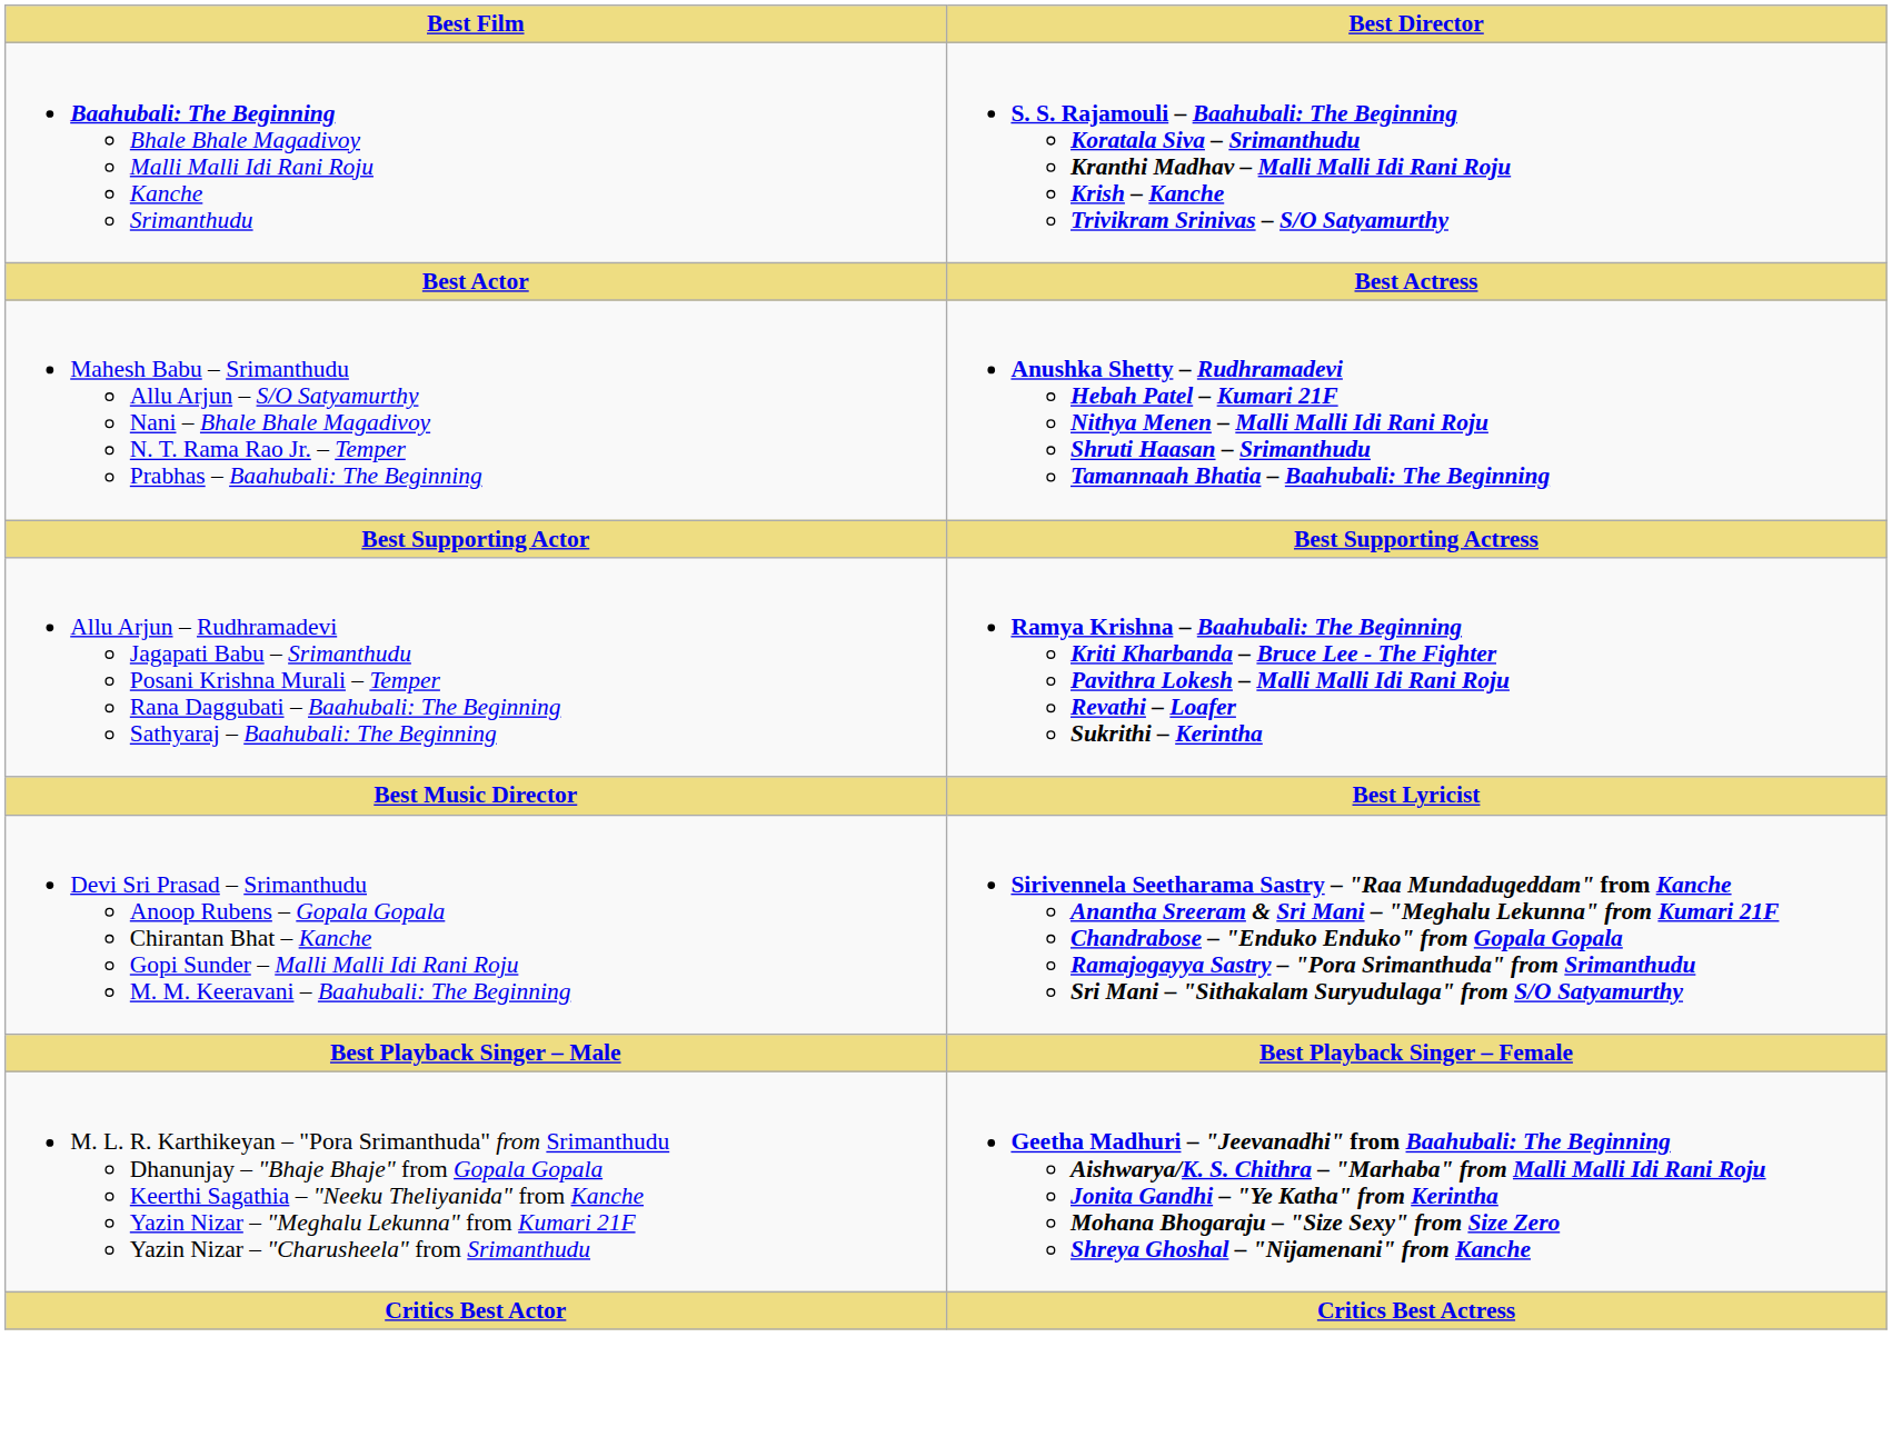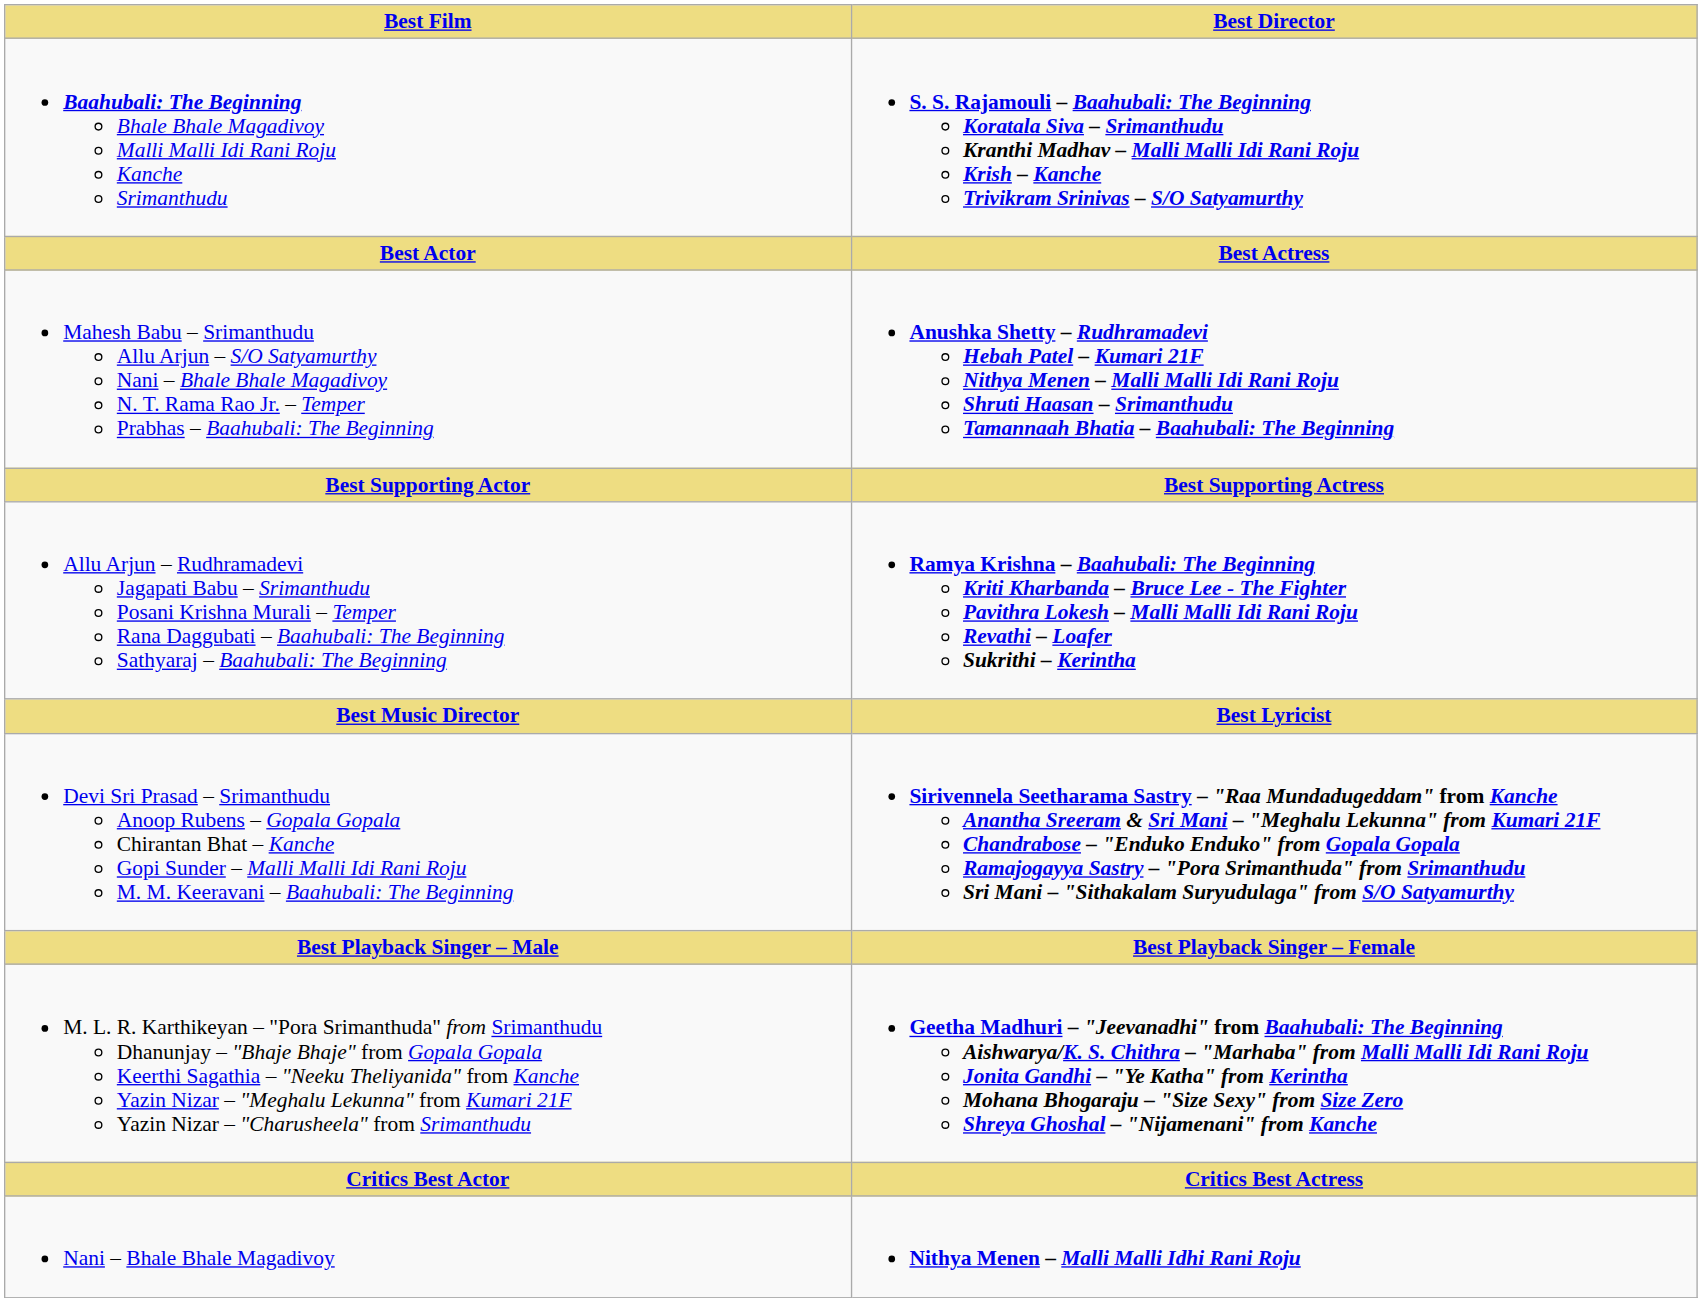+ row: Nani – Bhale Bhale Magadivoy | Nithya Menen – Malli Malli Idhi Rani Roju
